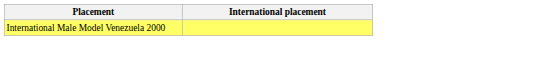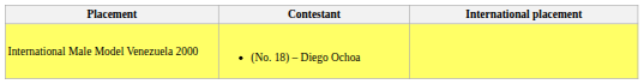+ column: Contestant | (No. 18) – Diego Ochoa
